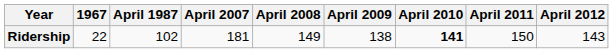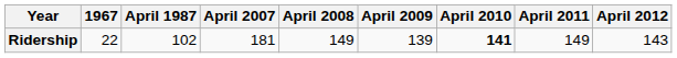Ridership | April 2009: 138 -> 139
Ridership | April 2011: 150 -> 149
